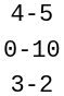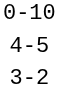rows swapped: 4-5 <-> 0-10
